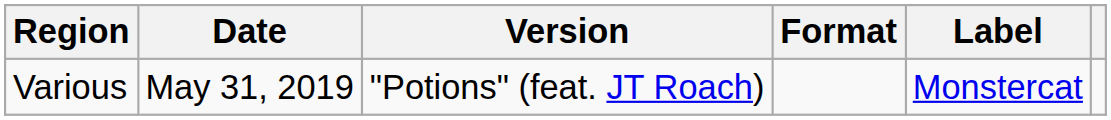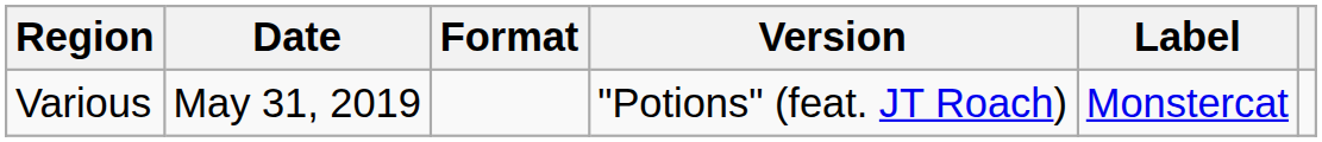columns swapped: Format <-> Version
